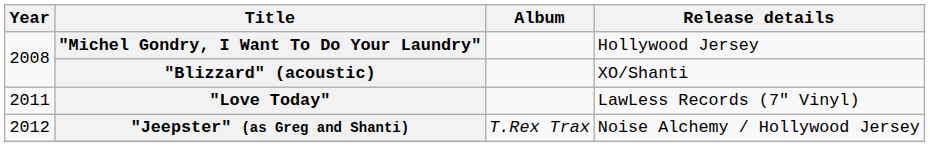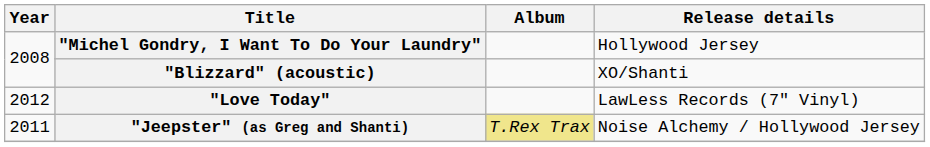"Love Today" | Year: 2011 -> 2012
"Jeepster" (as Greg and Shanti) | Year: 2012 -> 2011
"Jeepster" (as Greg and Shanti) | Album: no background -> khaki background
